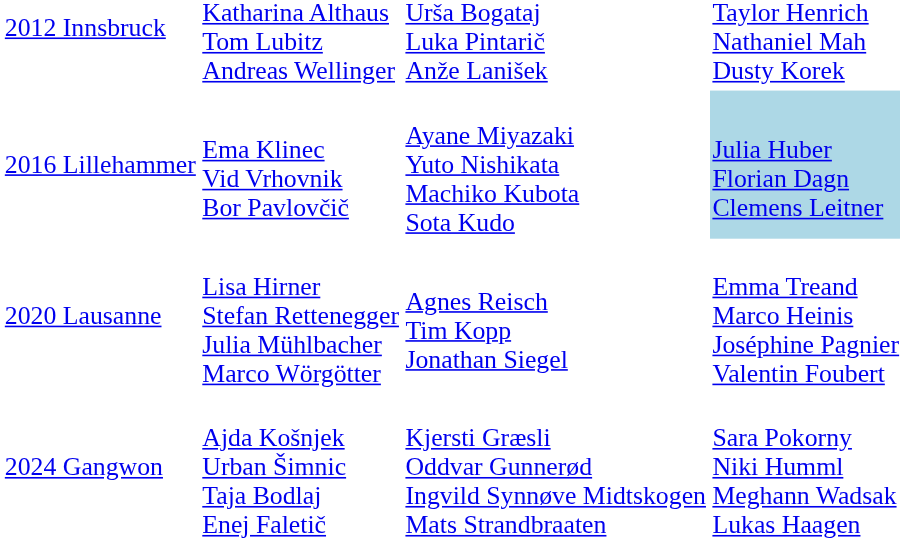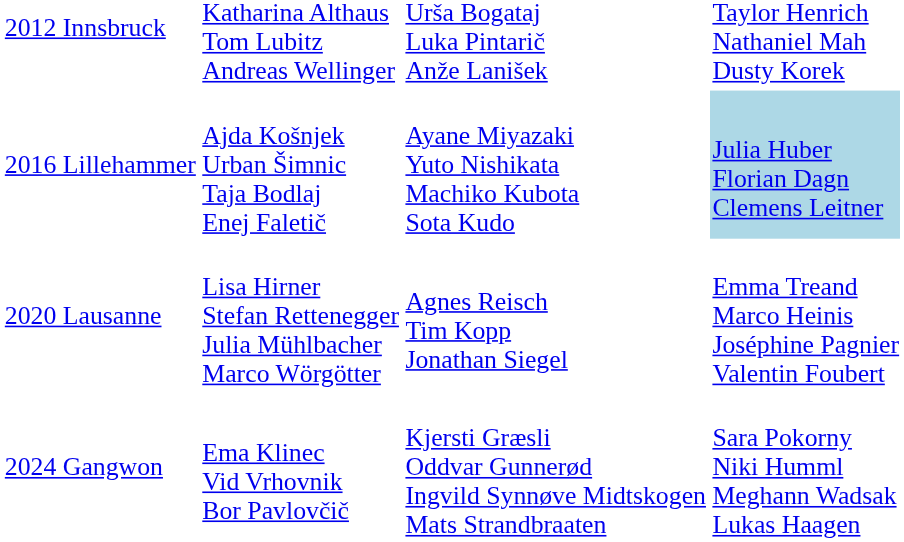2016 Lillehammer | column 2: Ema Klinec Vid Vrhovnik Bor Pavlovčič -> Ajda Košnjek Urban Šimnic Taja Bodlaj Enej Faletič
2024 Gangwon | column 2: Ajda Košnjek Urban Šimnic Taja Bodlaj Enej Faletič -> Ema Klinec Vid Vrhovnik Bor Pavlovčič
